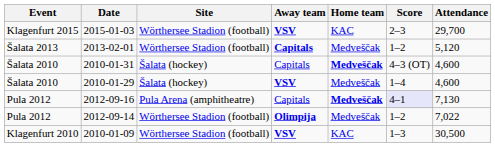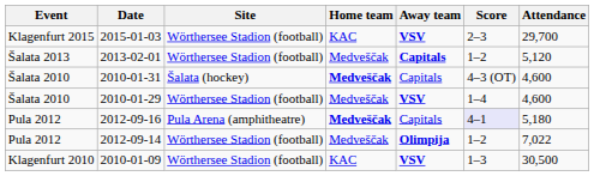columns swapped: Home team <-> Away team
2010-01-29 | Site: Šalata (hockey) -> Wörthersee Stadion (football)
2012-09-16 | Attendance: 7,130 -> 5,180
